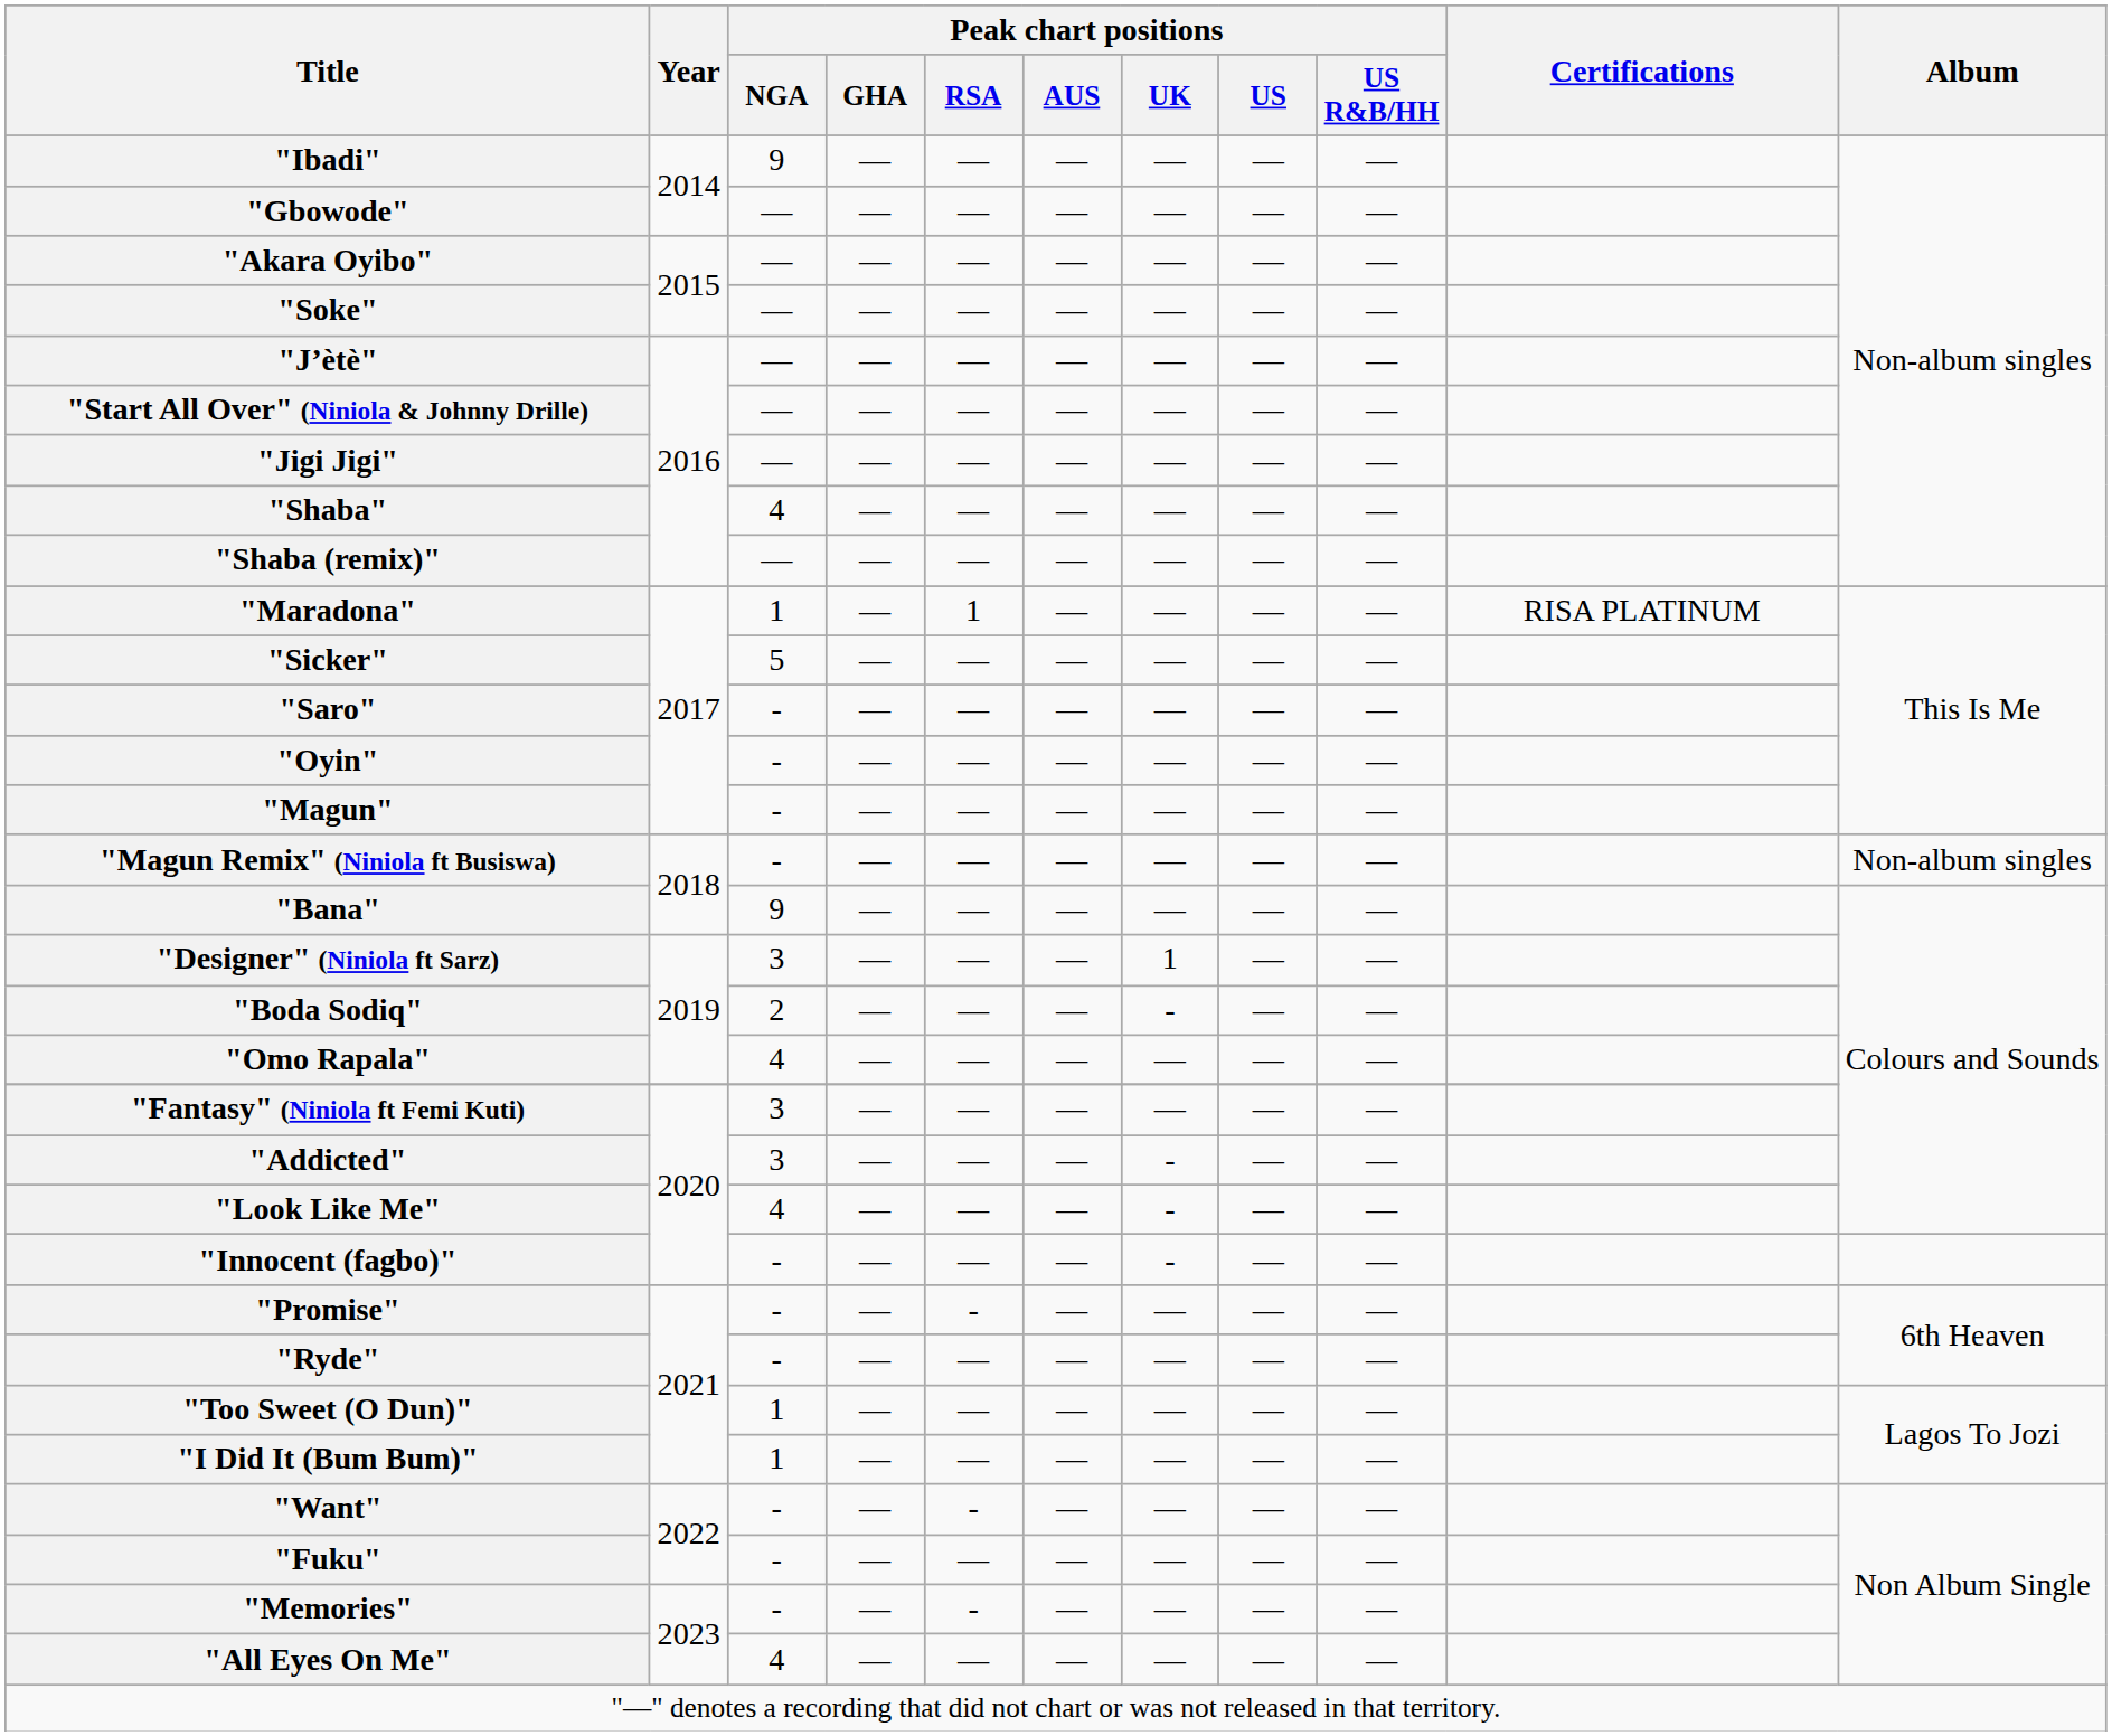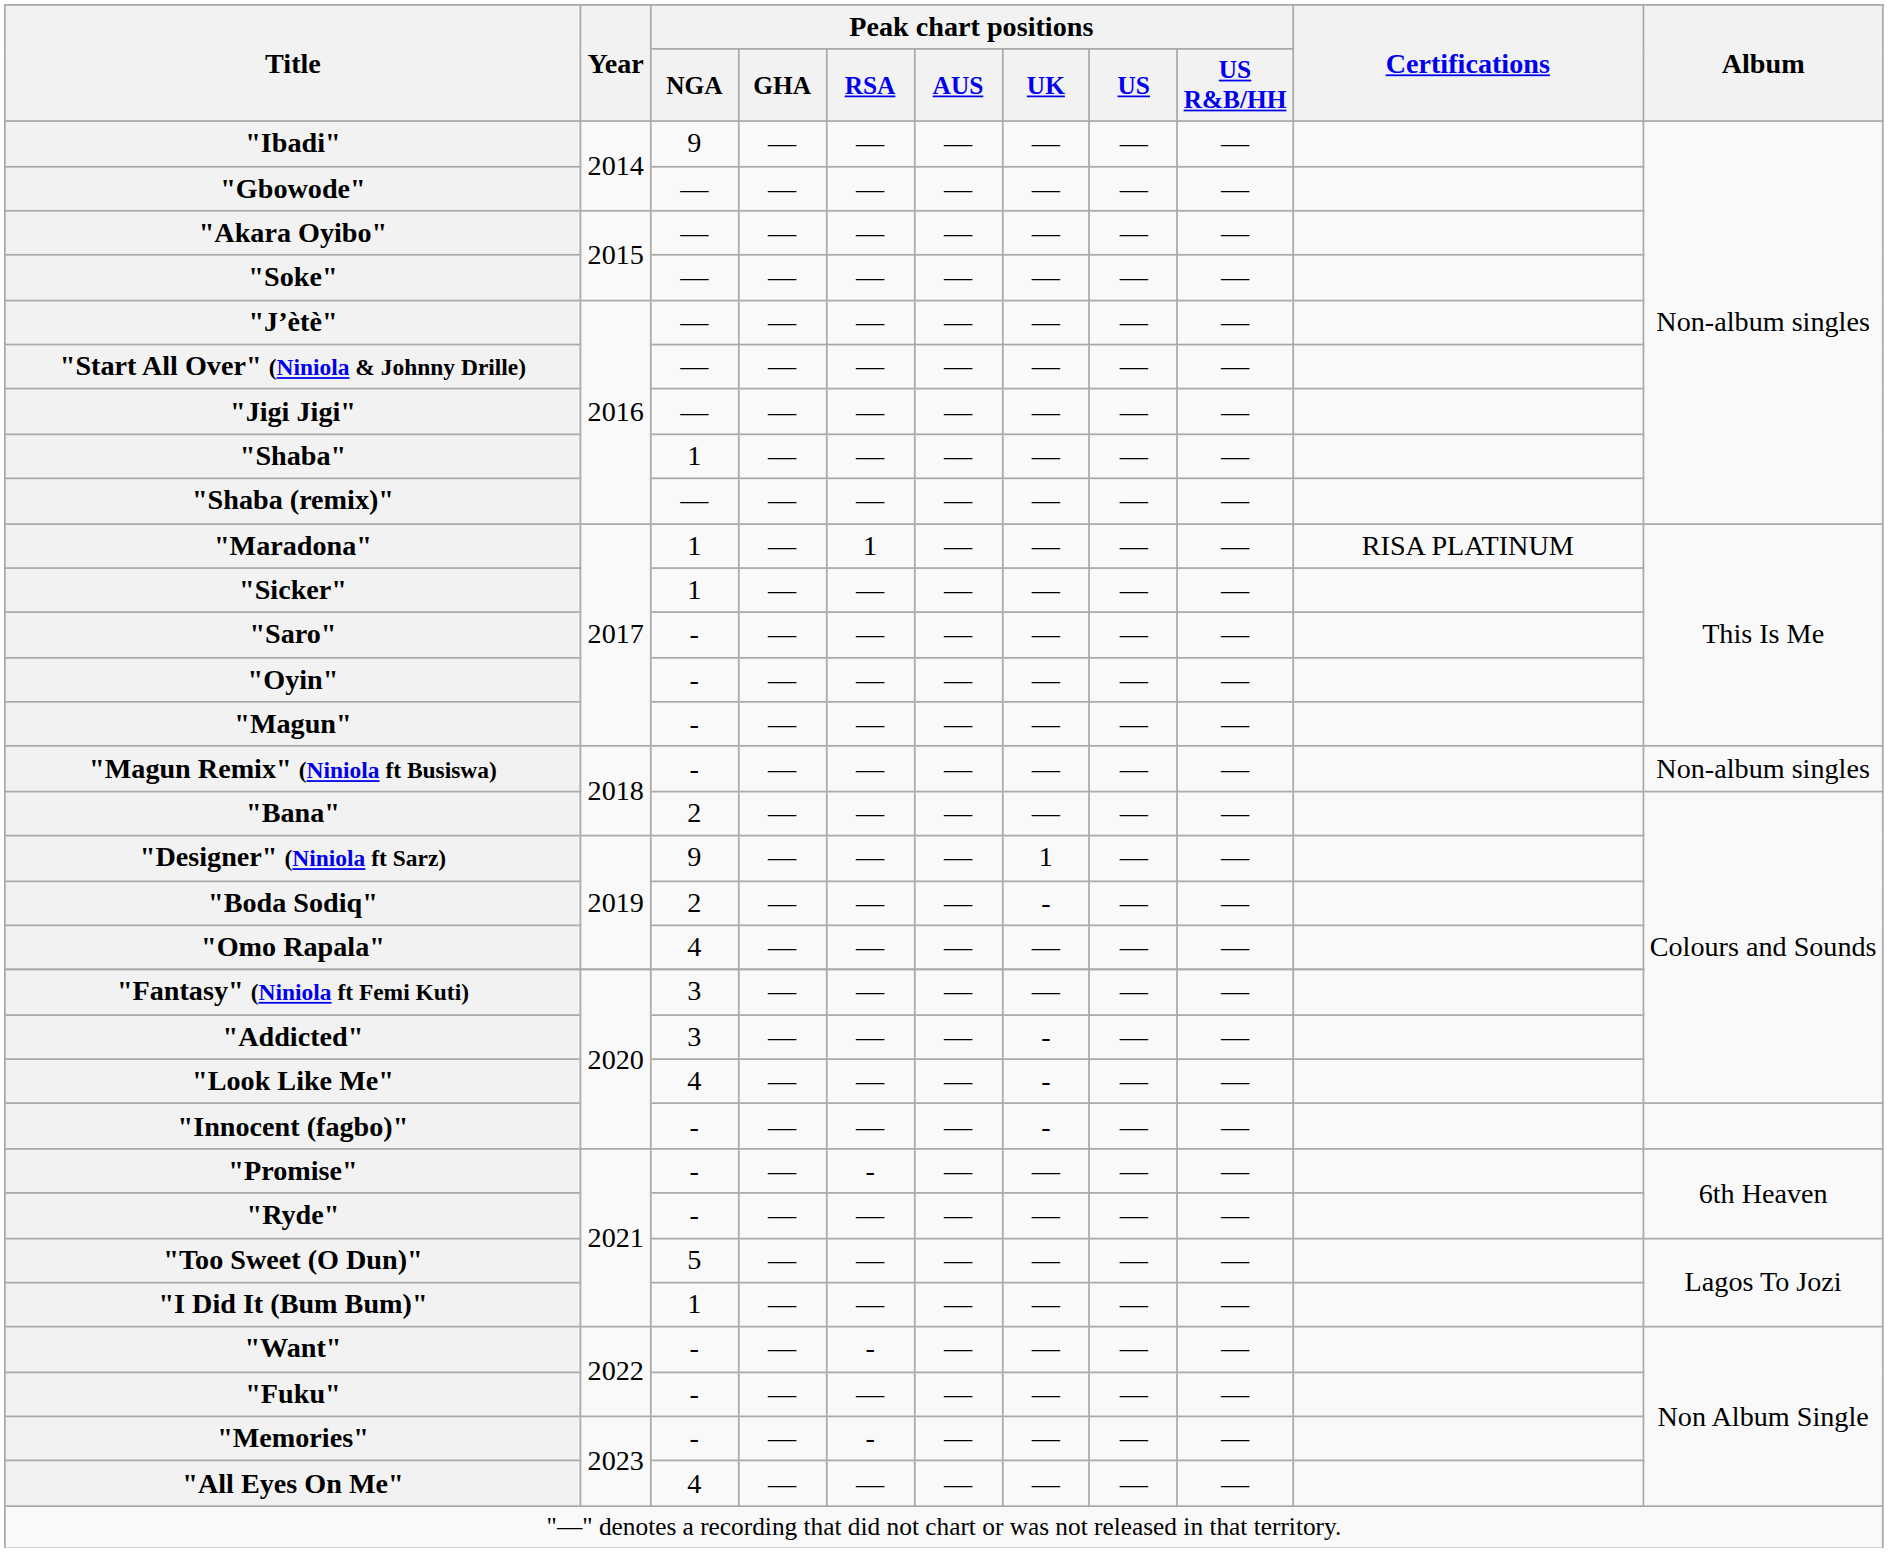"Shaba" | Peak chart positions / NGA: 4 -> 1
"Sicker" | Peak chart positions / NGA: 5 -> 1
"Bana" | Peak chart positions / NGA: 9 -> 2
"Designer" (Niniola ft Sarz) | Peak chart positions / NGA: 3 -> 9
"Too Sweet (O Dun)" | Peak chart positions / NGA: 1 -> 5
